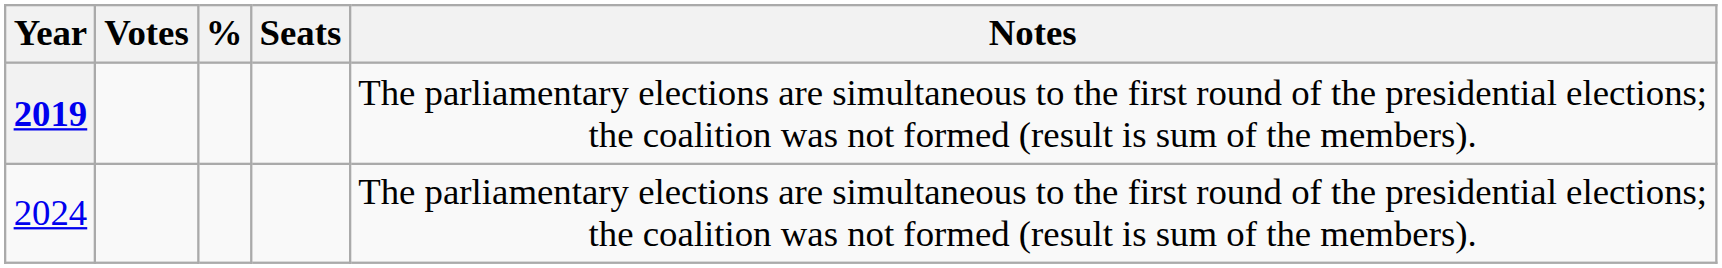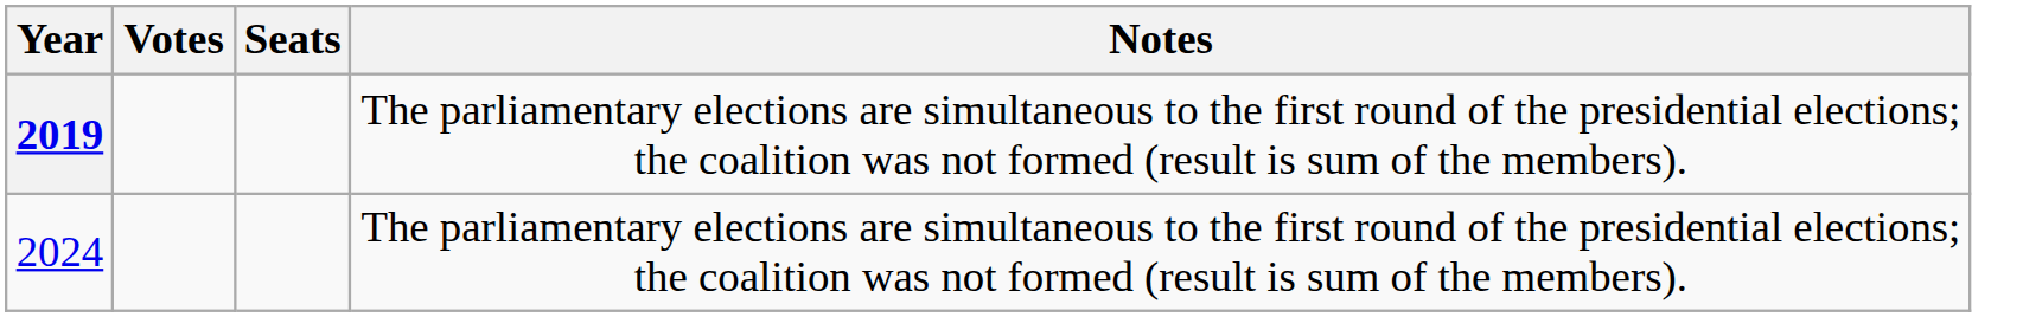- column: %
